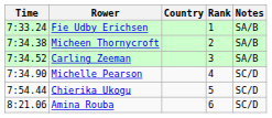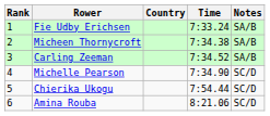columns swapped: Rank <-> Time
